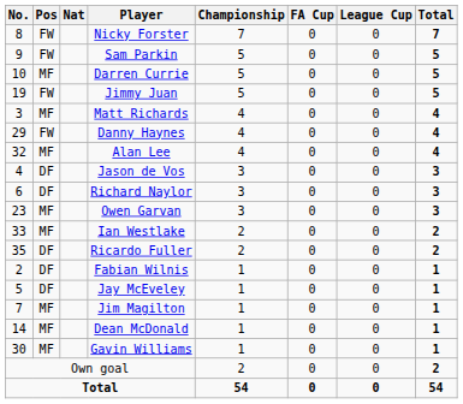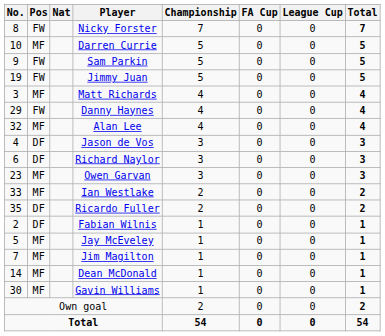rows swapped: Sam Parkin <-> Darren Currie
Jay McEveley | Pos: DF -> MF
